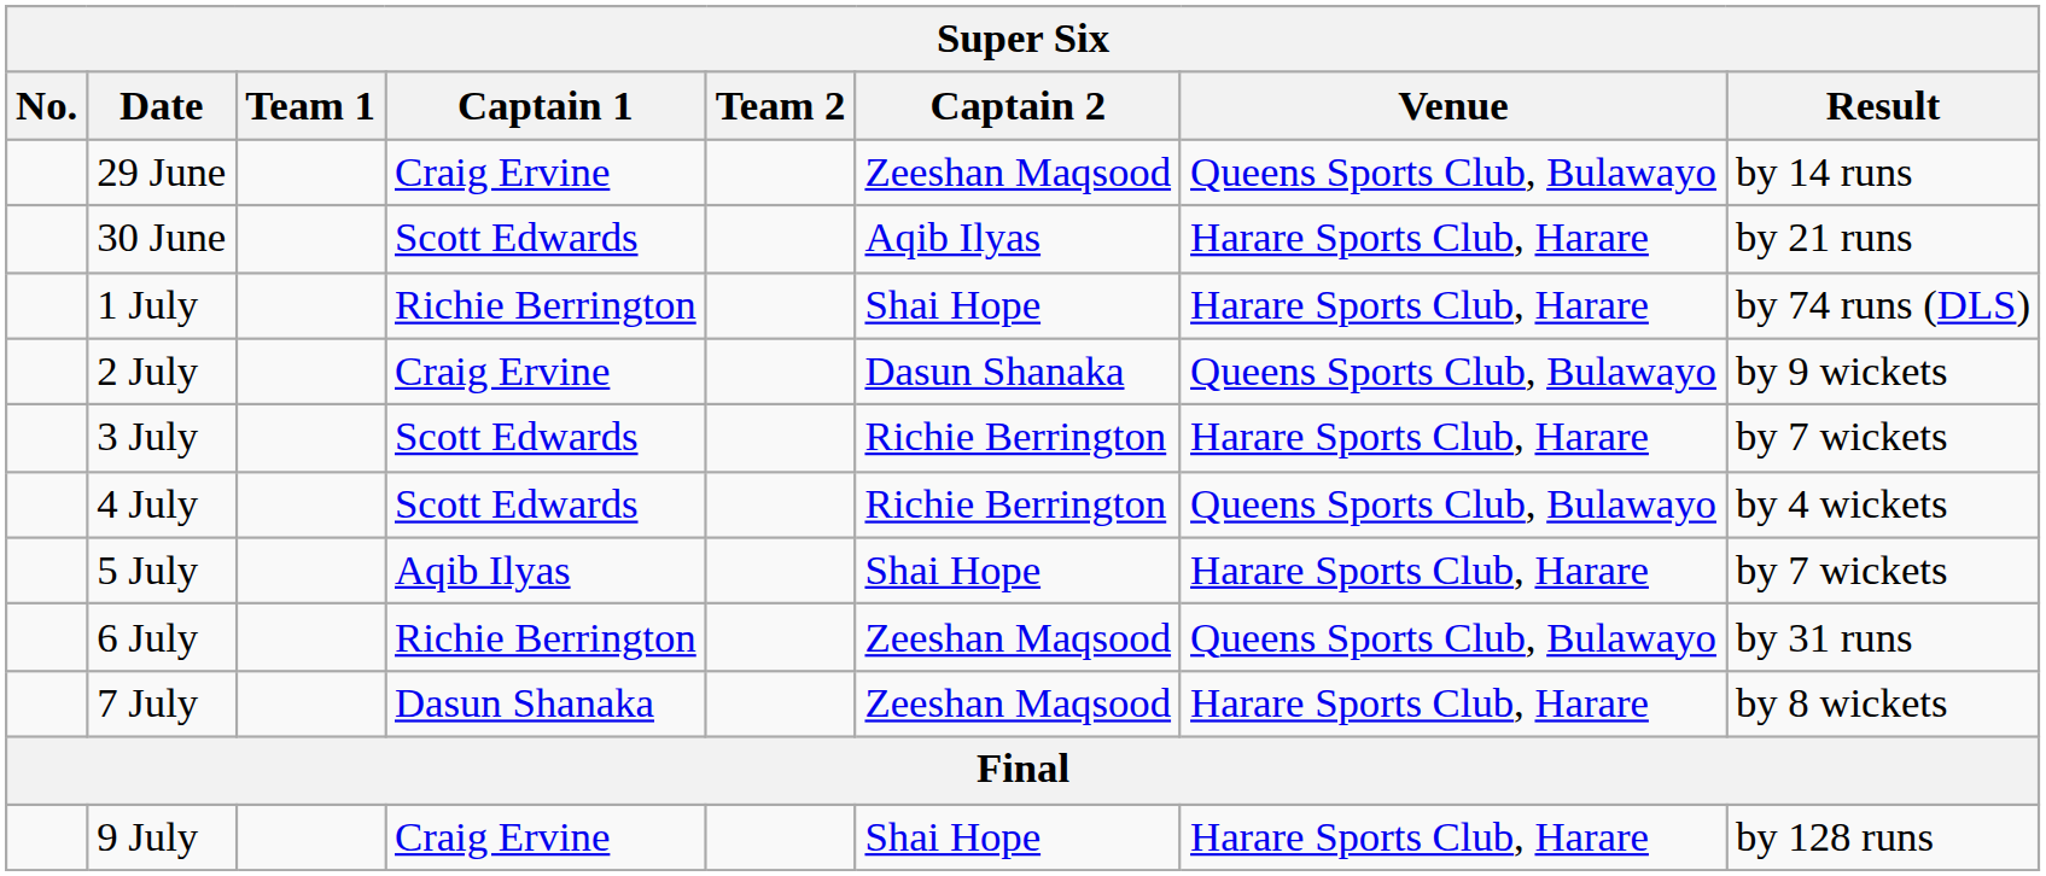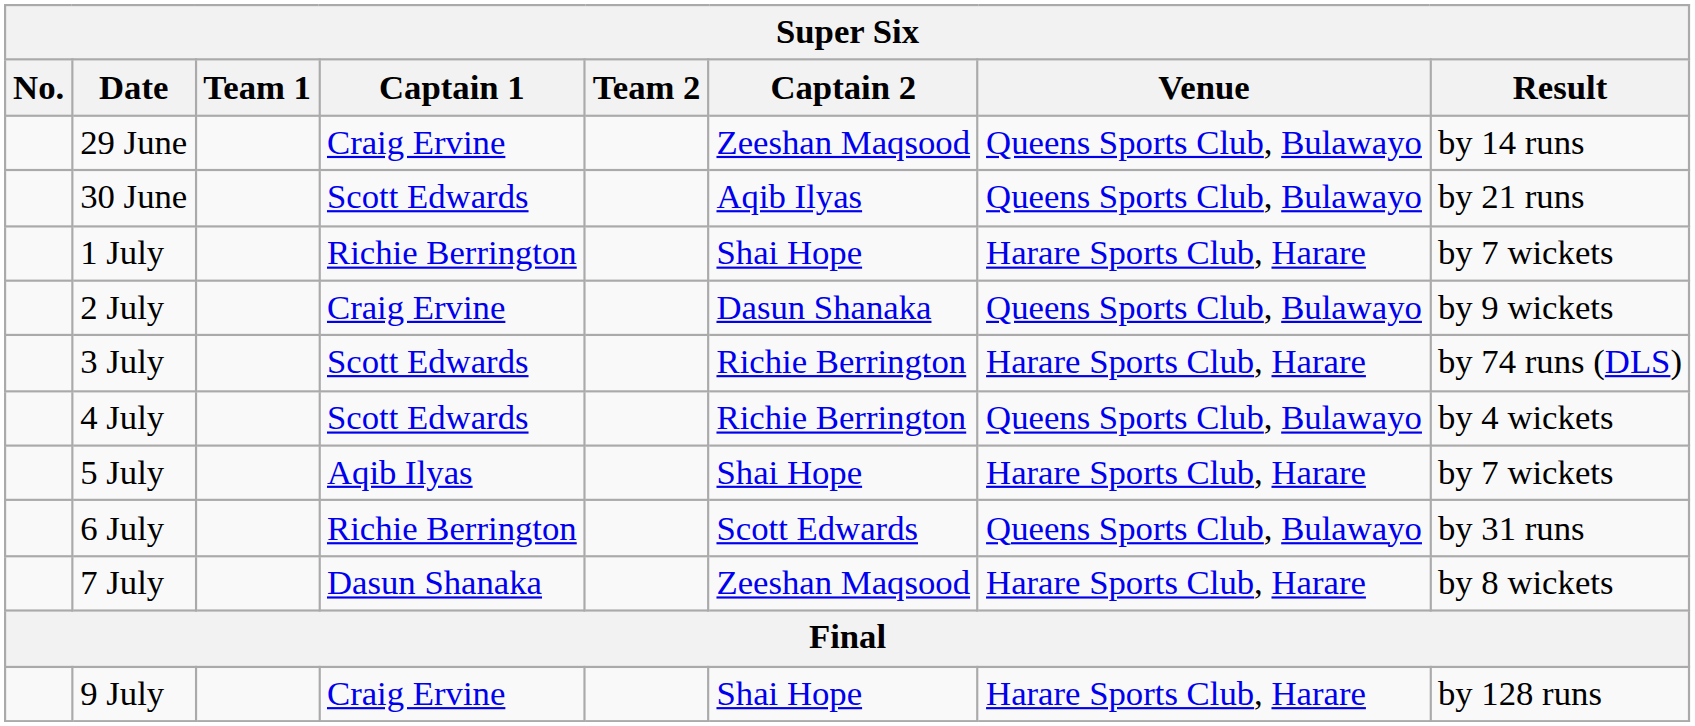30 June | Venue: Harare Sports Club, Harare -> Queens Sports Club, Bulawayo
1 July | Result: by 74 runs (DLS) -> by 7 wickets
3 July | Result: by 7 wickets -> by 74 runs (DLS)
6 July | Captain 2: Zeeshan Maqsood -> Scott Edwards
